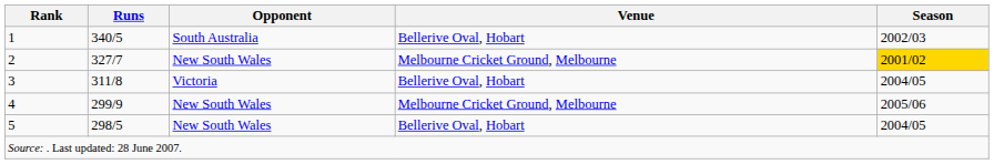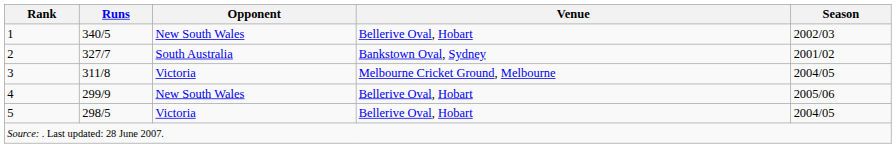1 | Opponent: South Australia -> New South Wales
2 | Opponent: New South Wales -> South Australia
2 | Venue: Melbourne Cricket Ground, Melbourne -> Bankstown Oval, Sydney
2 | Season: gold background -> no background
3 | Venue: Bellerive Oval, Hobart -> Melbourne Cricket Ground, Melbourne
4 | Venue: Melbourne Cricket Ground, Melbourne -> Bellerive Oval, Hobart
5 | Opponent: New South Wales -> Victoria
